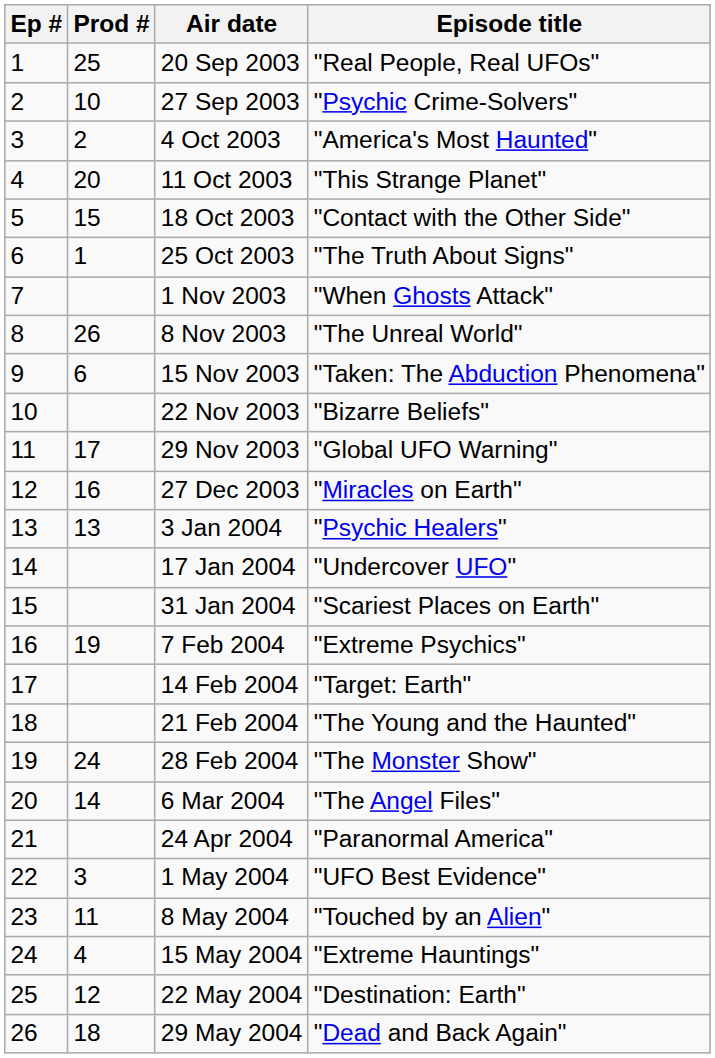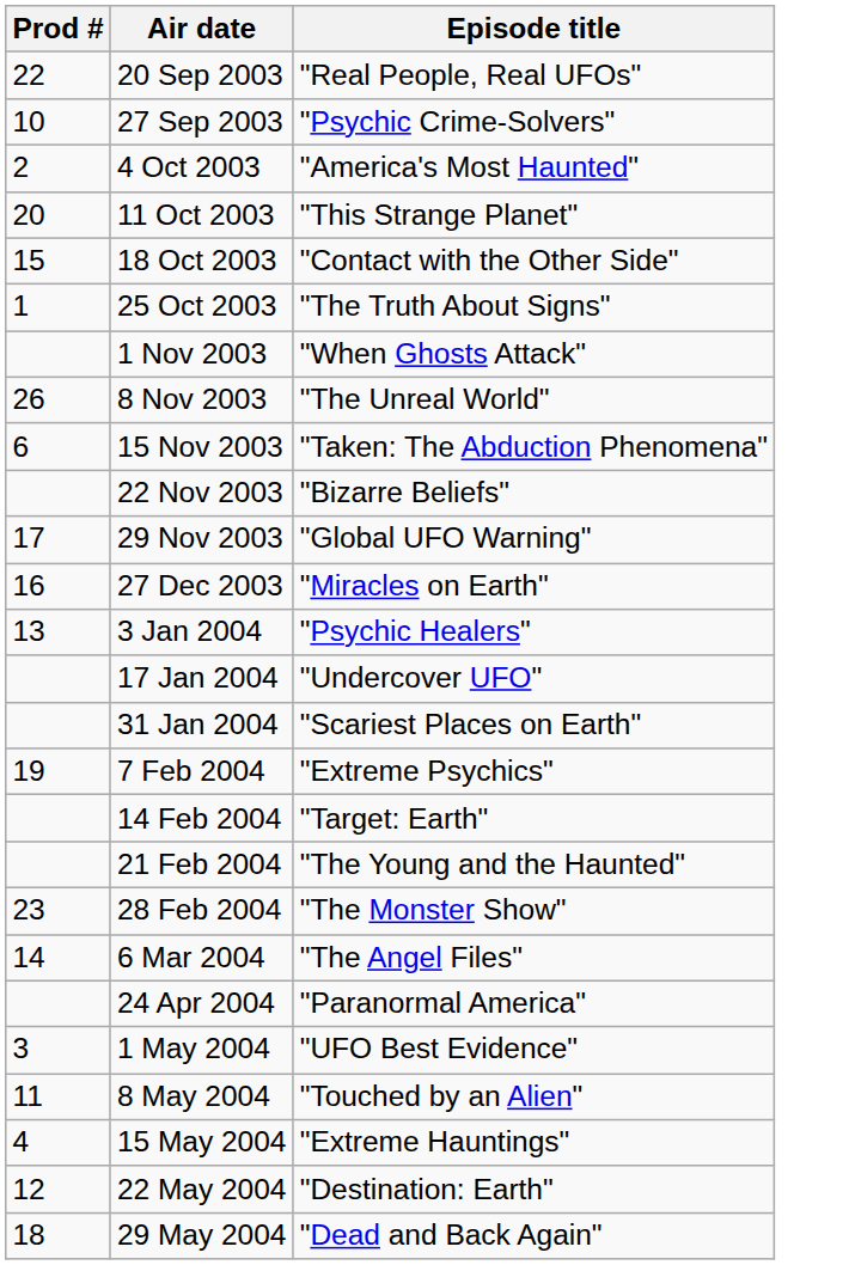- column: Ep # | 1 | 2 | 3 | 4 | 5 | 6 | 7 | 8 | 9 | 10 | 11 | 12 | 13 | 14 | 15 | 16 | 17 | 18 | 19 | 20 | 21 | 22 | 23 | 24 | 25 | 26
20 Sep 2003 | Prod #: 25 -> 22
28 Feb 2004 | Prod #: 24 -> 23
